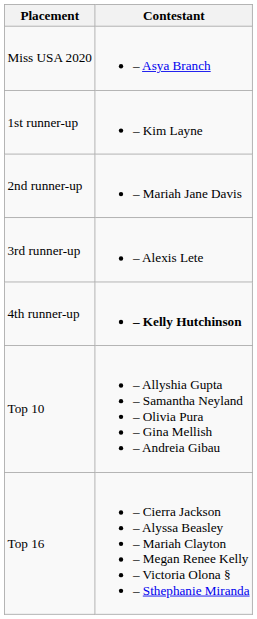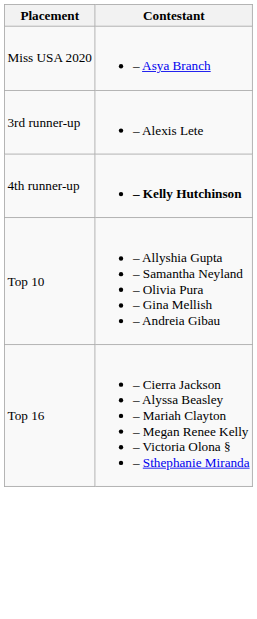- row: 1st runner-up | – Kim Layne
- row: 2nd runner-up | – Mariah Jane Davis
